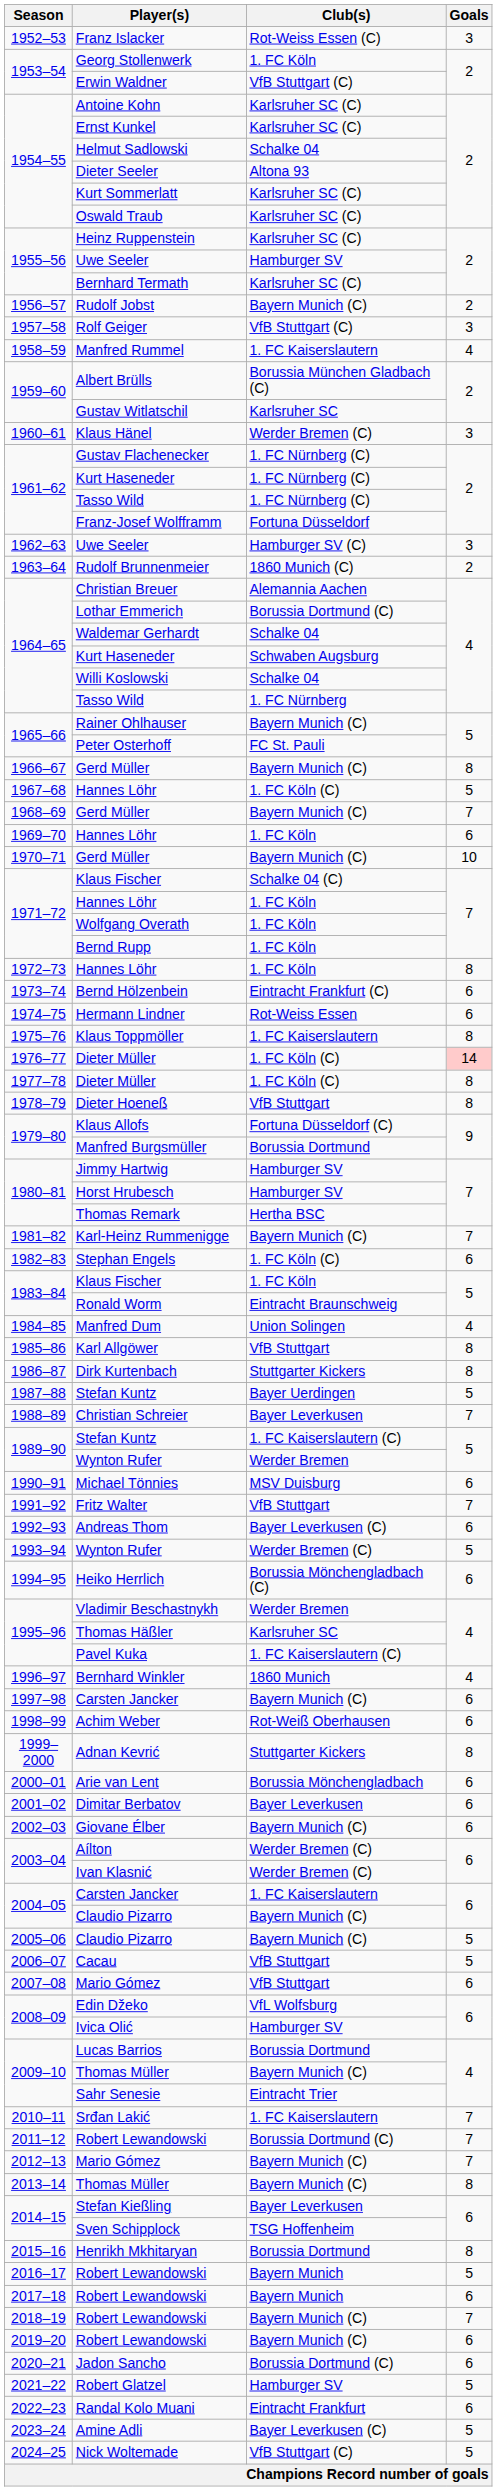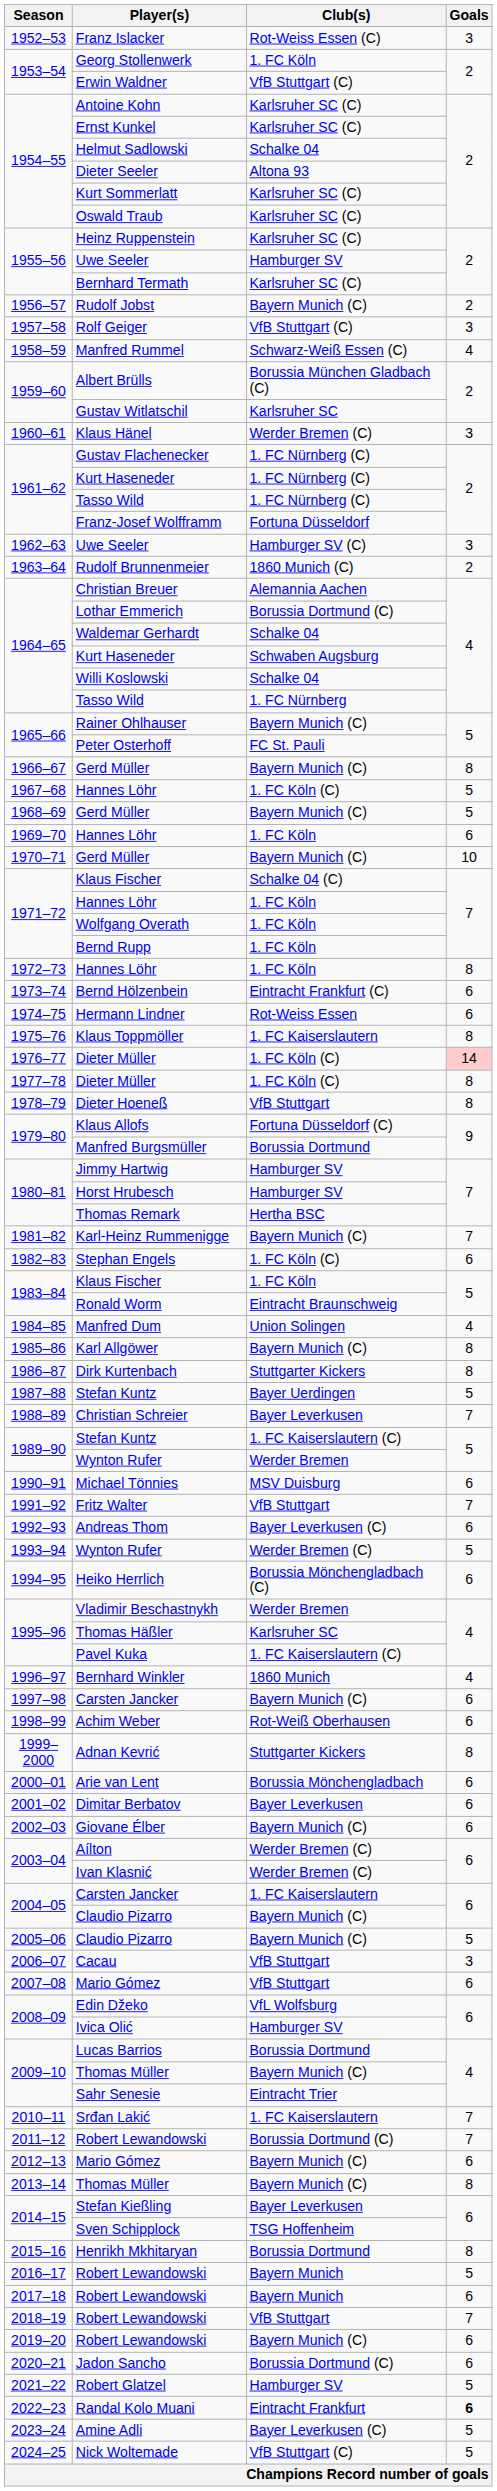Manfred Rummel | Club(s): 1. FC Kaiserslautern -> Schwarz-Weiß Essen (C)
1968–69 / Gerd Müller | Goals: 7 -> 5
Karl Allgöwer | Club(s): VfB Stuttgart -> Bayern Munich (C)
Cacau | Goals: 5 -> 3
2012–13 / Mario Gómez | Goals: 7 -> 6
2018–19 / Robert Lewandowski | Club(s): Bayern Munich (C) -> VfB Stuttgart
Randal Kolo Muani | Goals: normal -> bold
